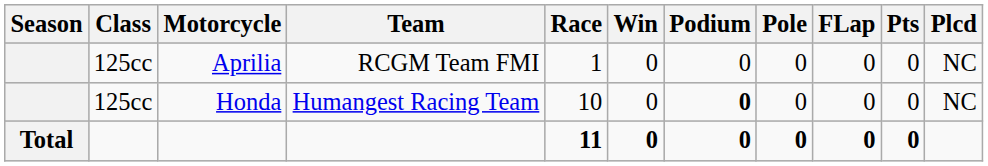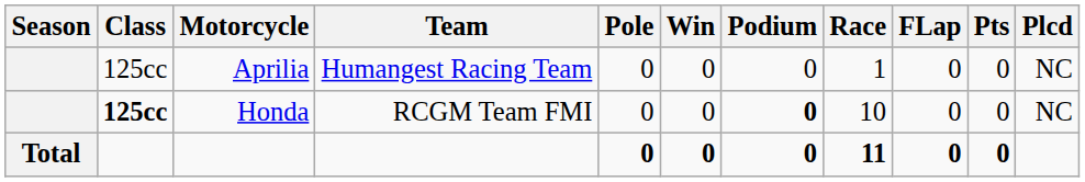columns swapped: Race <-> Pole
Aprilia | Team: RCGM Team FMI -> Humangest Racing Team
Honda | Class: normal -> bold
Honda | Team: Humangest Racing Team -> RCGM Team FMI
